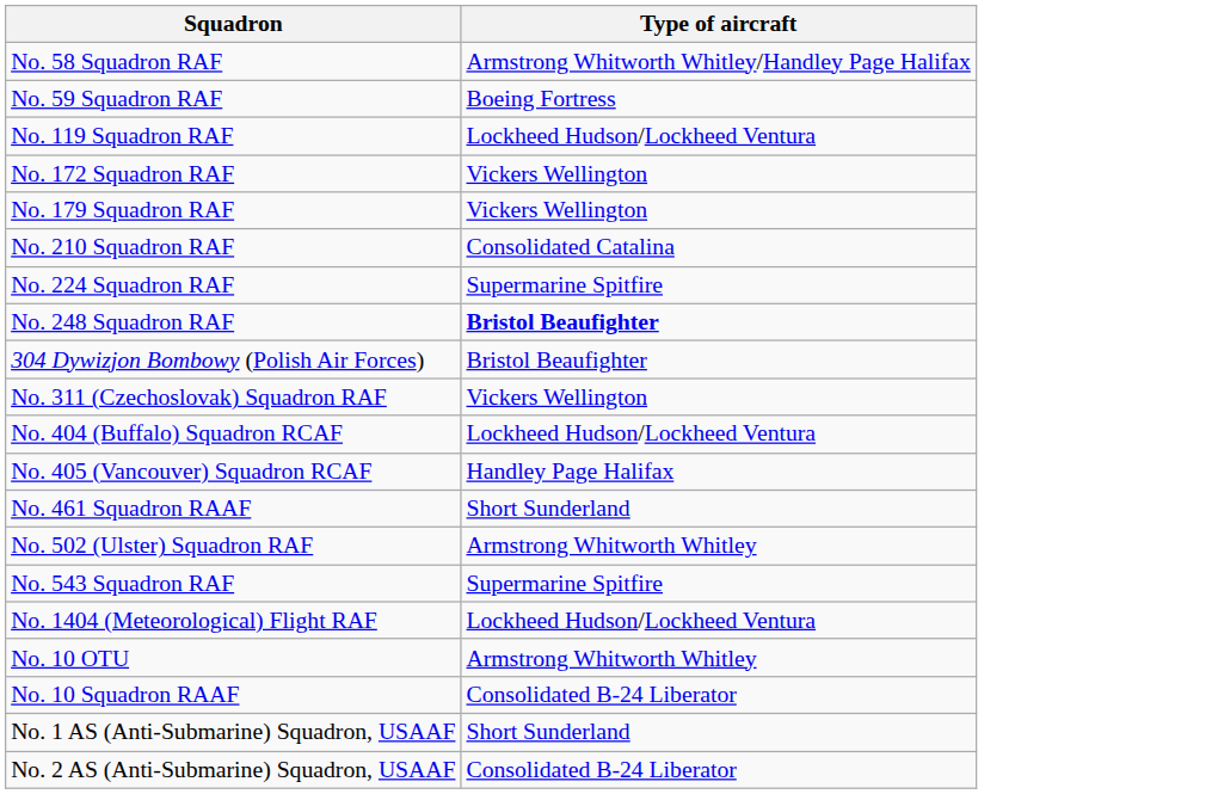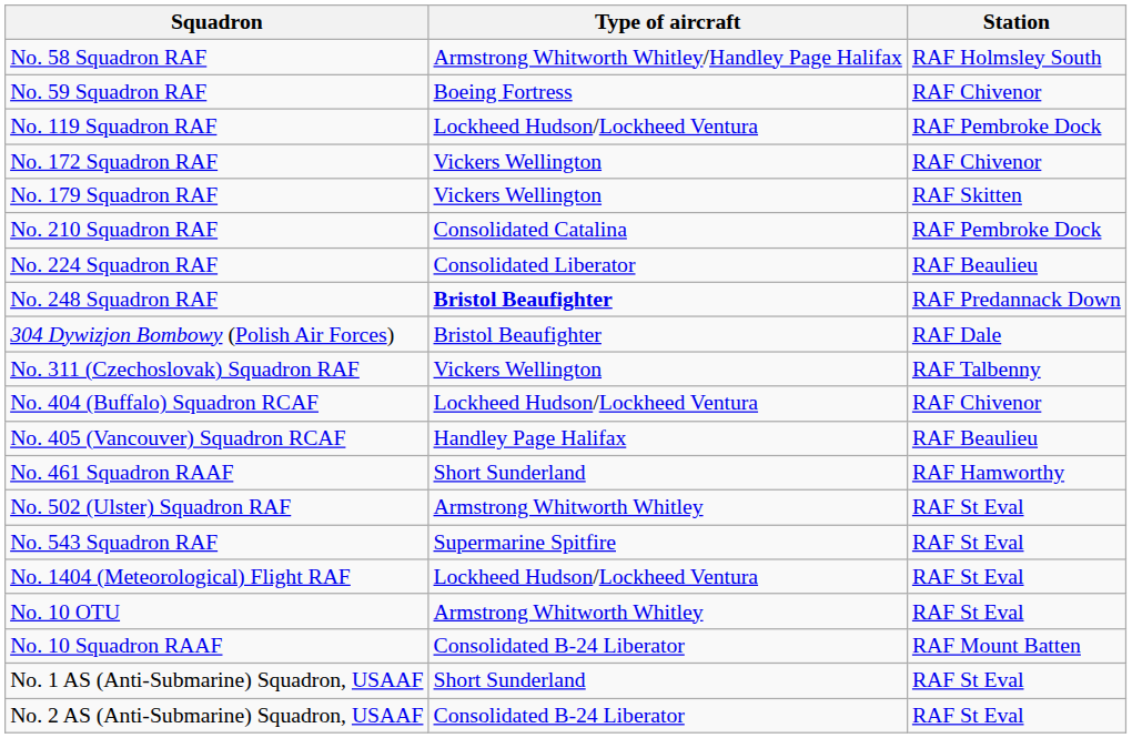+ column: Station | RAF Holmsley South | RAF Chivenor | RAF Pembroke Dock | RAF Chivenor | RAF Skitten | RAF Pembroke Dock | RAF Beaulieu | RAF Predannack Down | RAF Dale | RAF Talbenny | RAF Chivenor | RAF Beaulieu | RAF Hamworthy | RAF St Eval | RAF St Eval | RAF St Eval | RAF St Eval | RAF Mount Batten | RAF St Eval | RAF St Eval
No. 224 Squadron RAF | Type of aircraft: Supermarine Spitfire -> Consolidated Liberator
